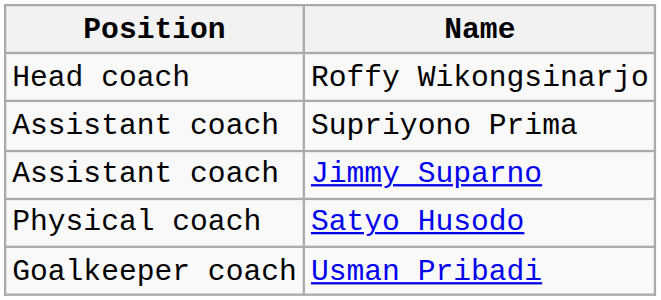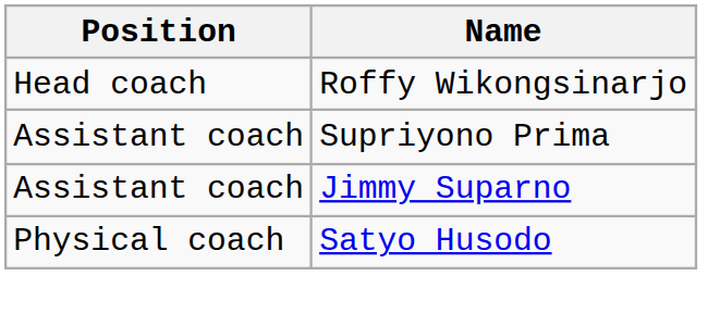- row: Goalkeeper coach | Usman Pribadi
